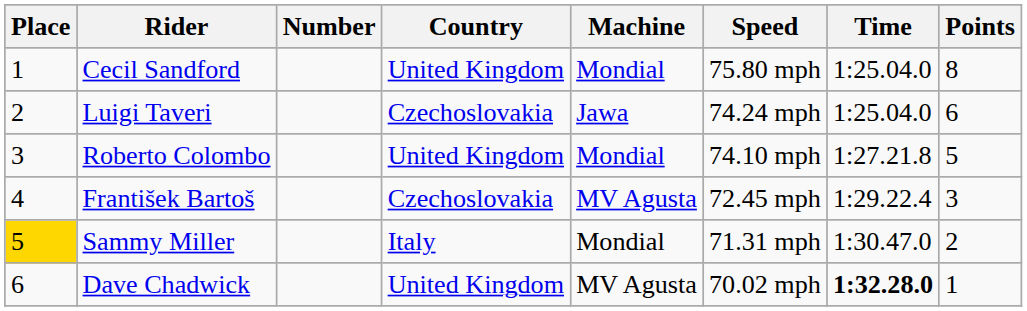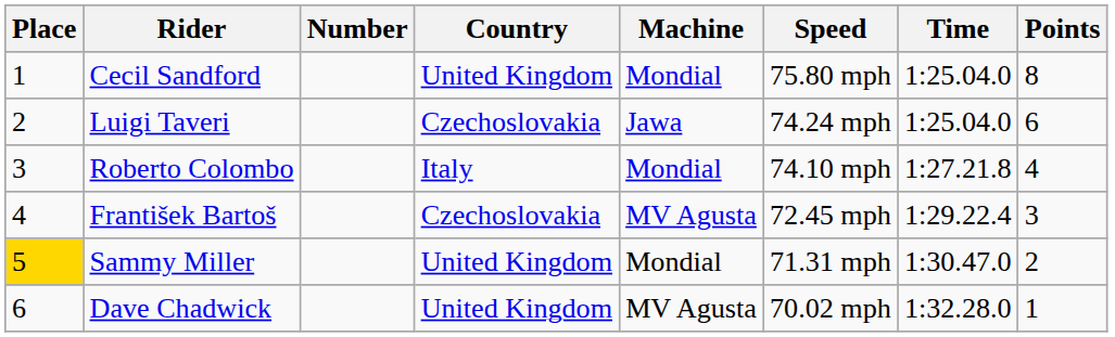Roberto Colombo | Country: United Kingdom -> Italy
Roberto Colombo | Points: 5 -> 4
Sammy Miller | Country: Italy -> United Kingdom
Dave Chadwick | Time: bold -> normal
